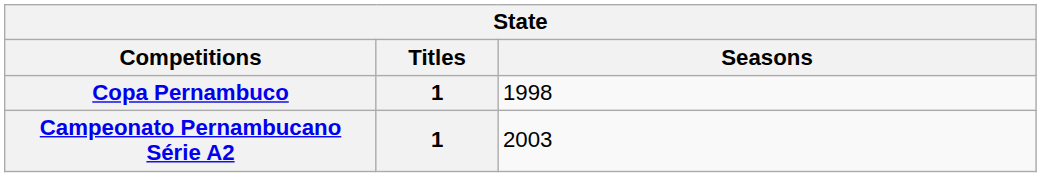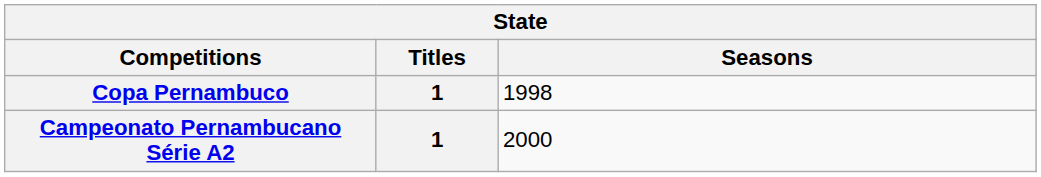Campeonato Pernambucano Série A2 | Seasons: 2003 -> 2000
